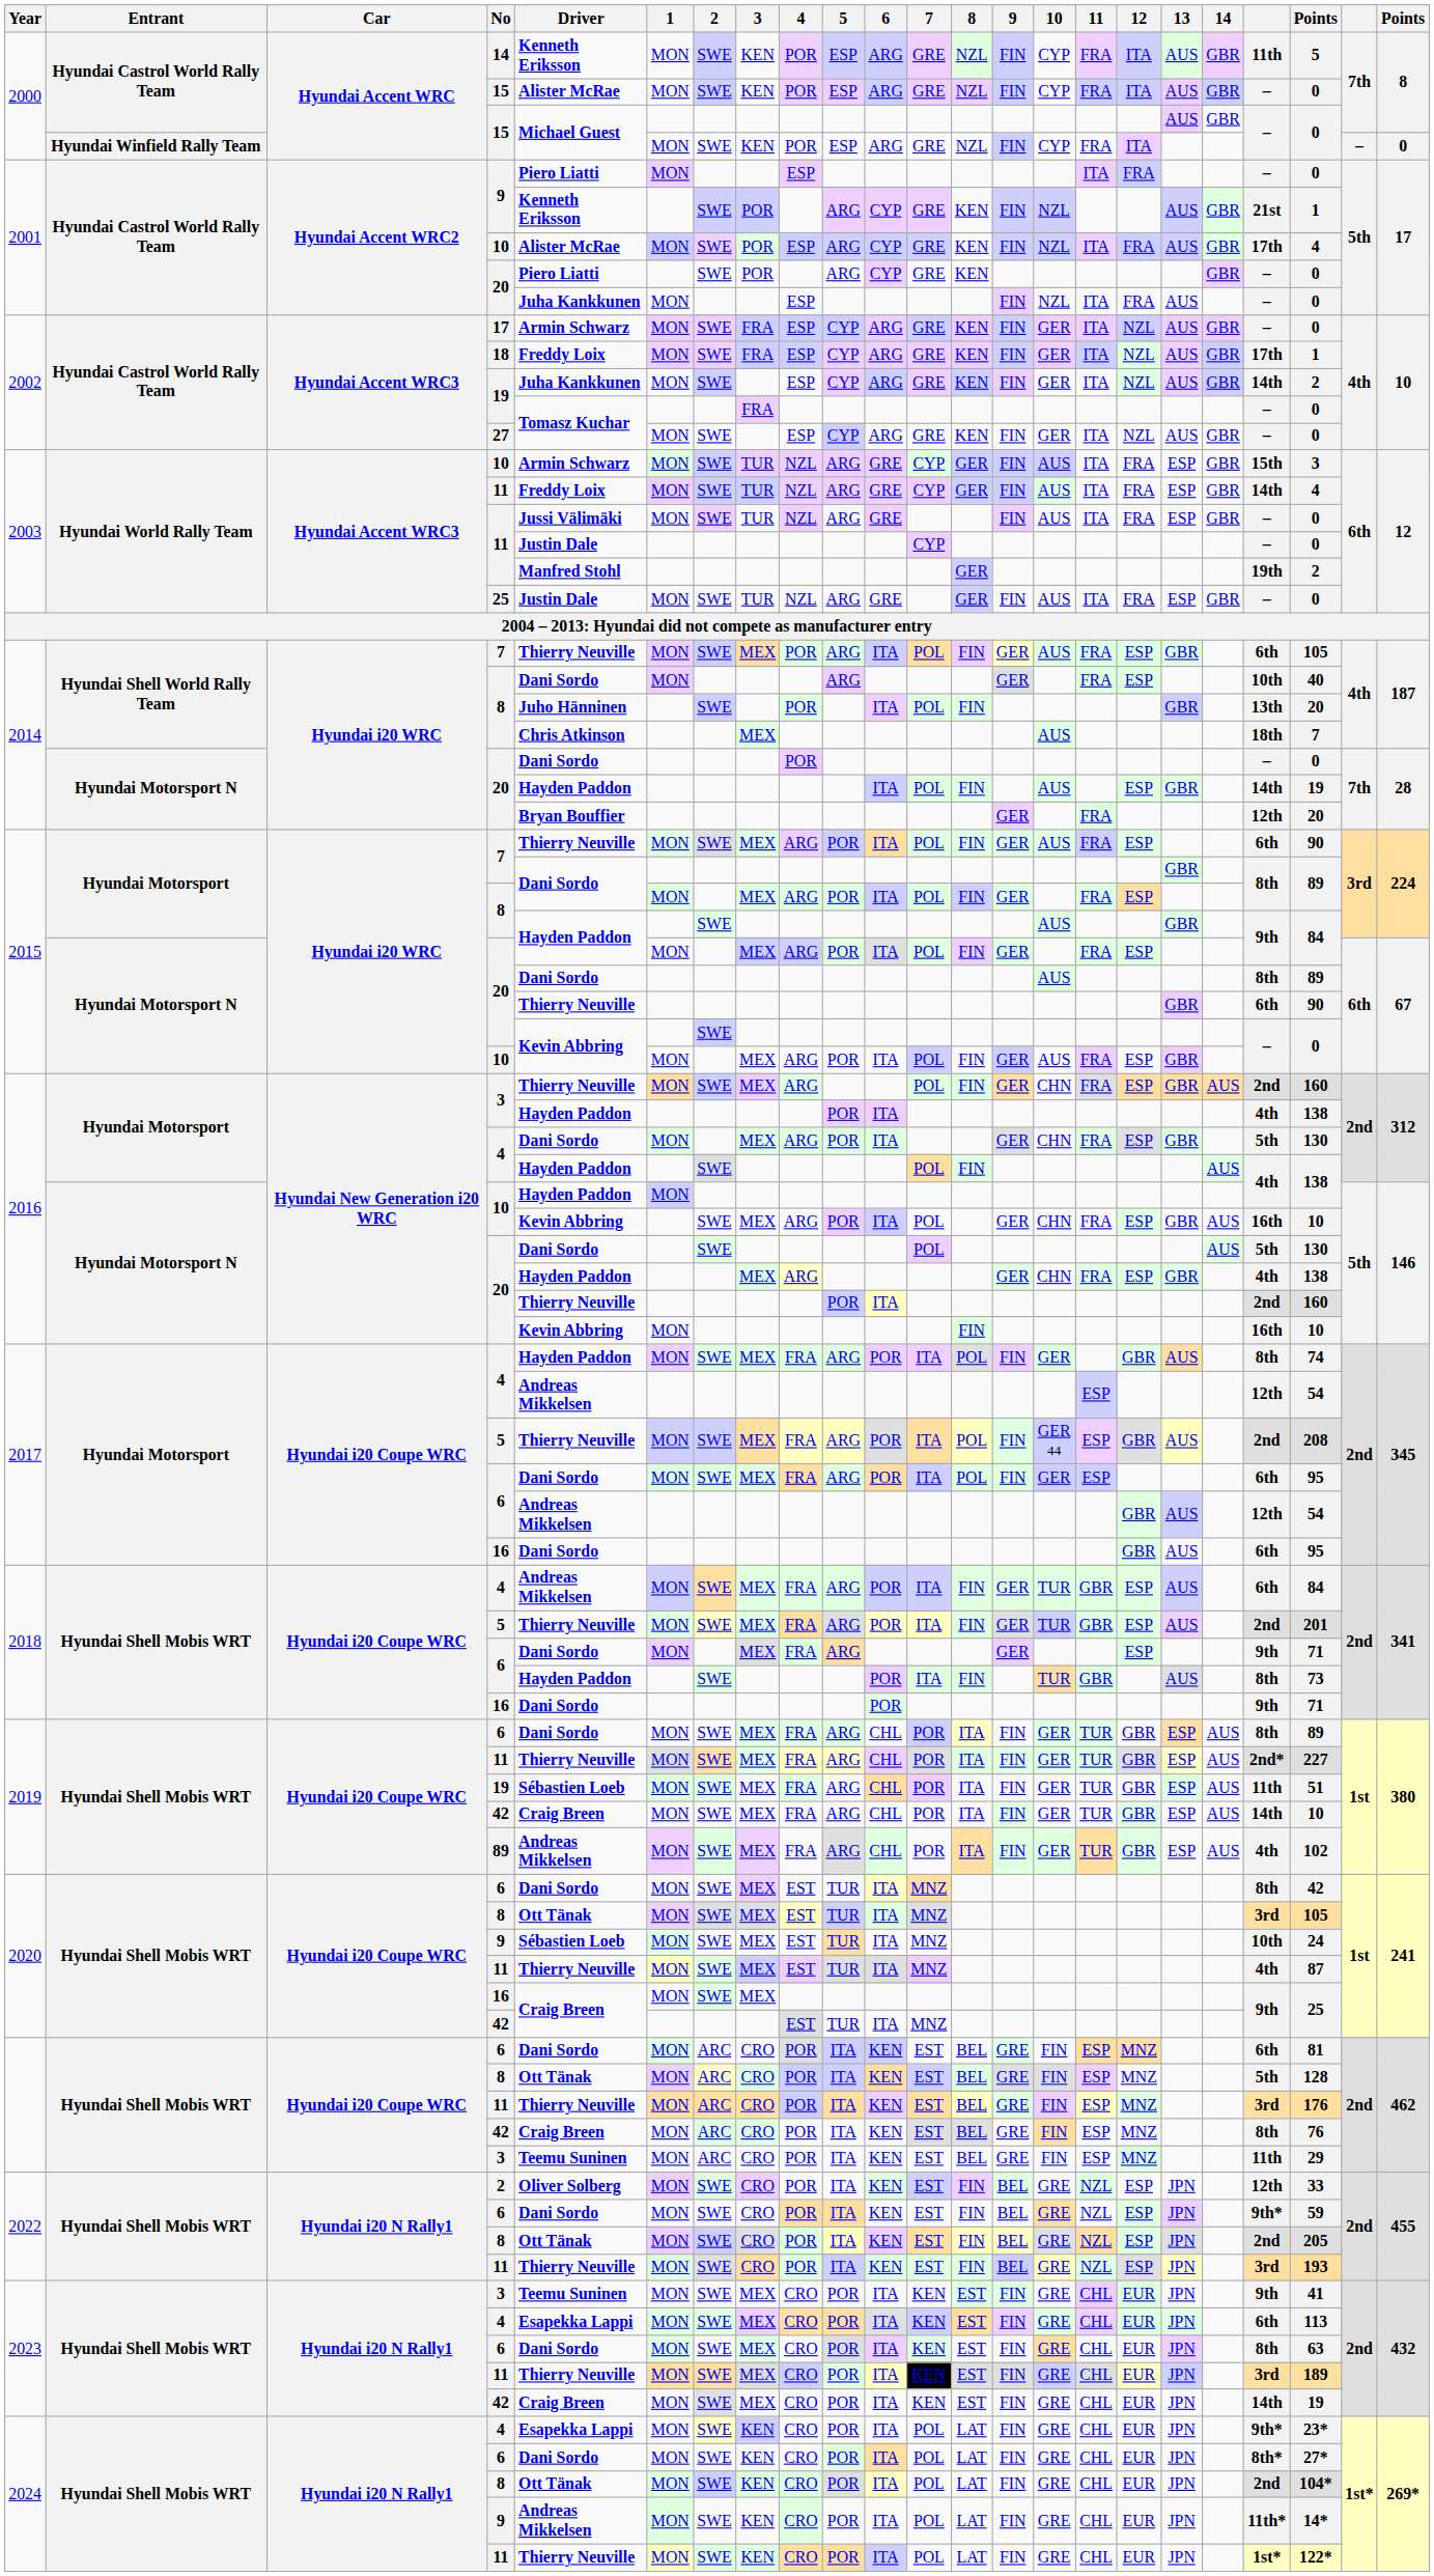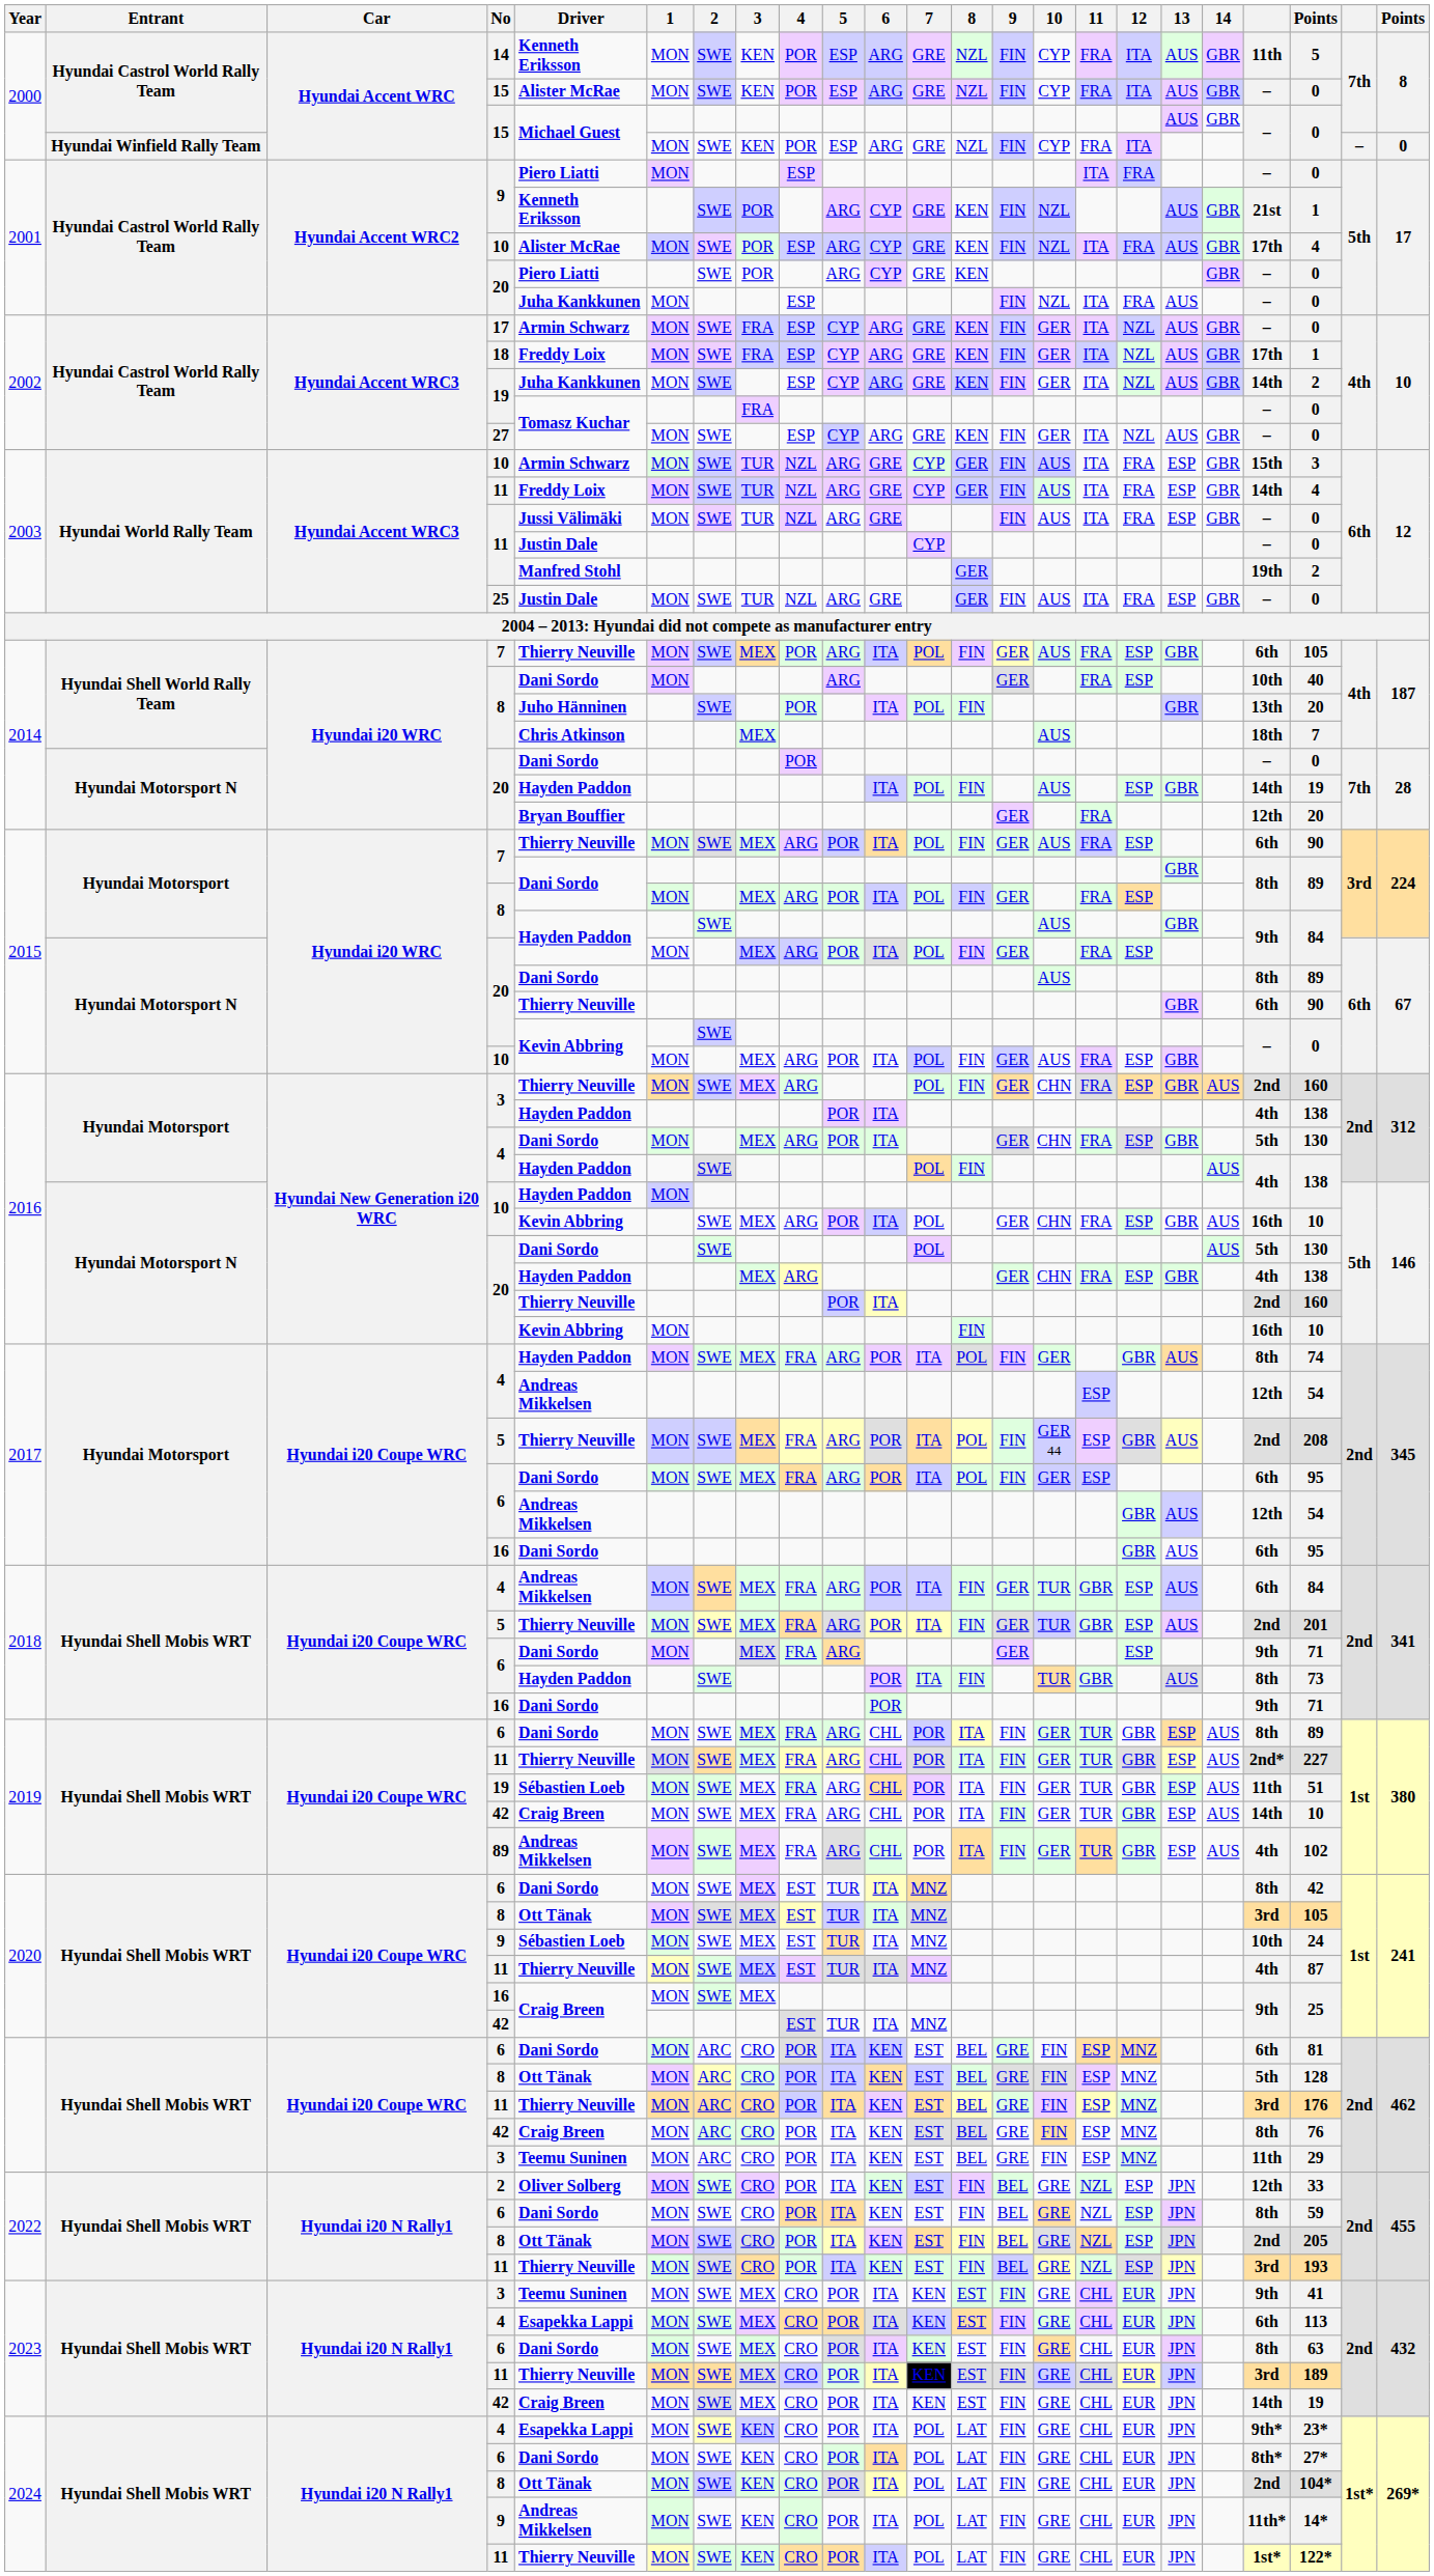2022 / 6 | column 20: 9th* -> 8th
